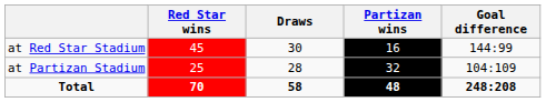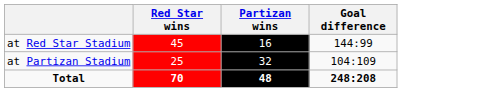- column: Draws | 30 | 28 | 58
